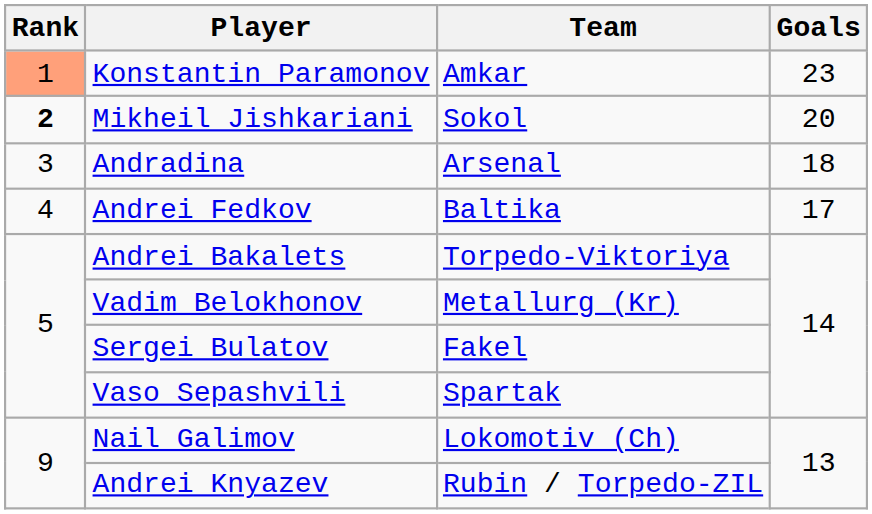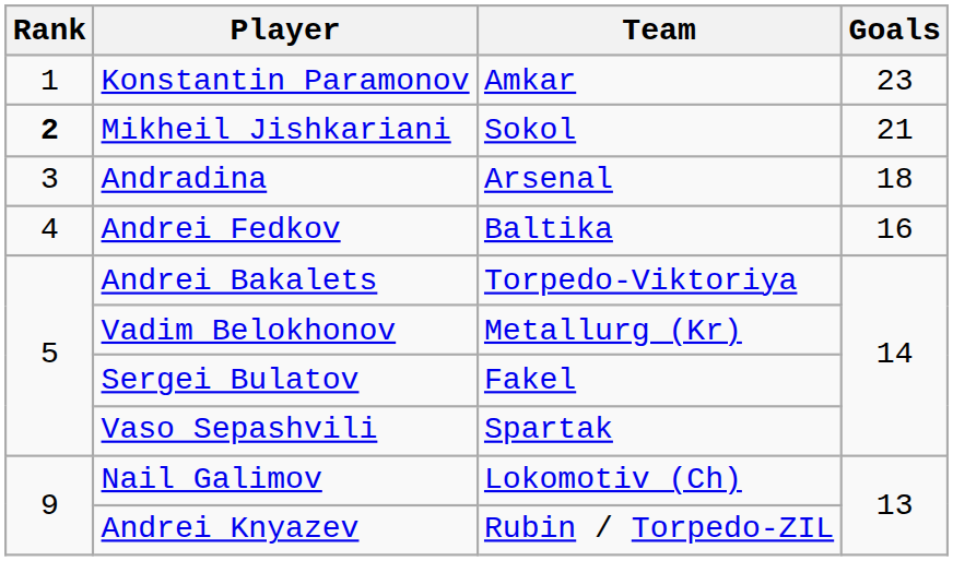Konstantin Paramonov | Rank: lightsalmon background -> no background
Mikheil Jishkariani | Goals: 20 -> 21
Andrei Fedkov | Goals: 17 -> 16
